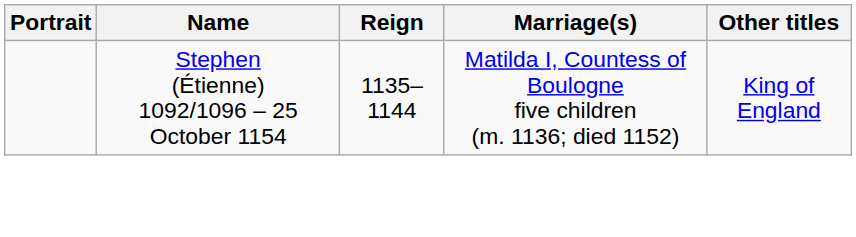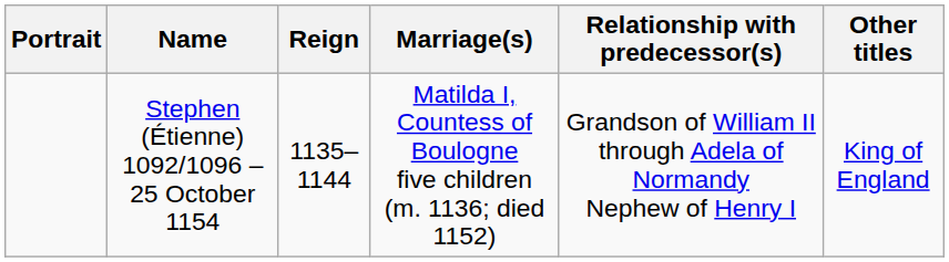+ column: Relationship with predecessor(s) | Grandson of William II through Adela of Normandy Nephew of Henry I
